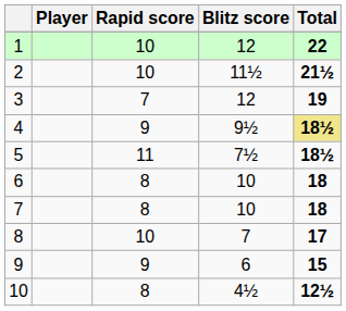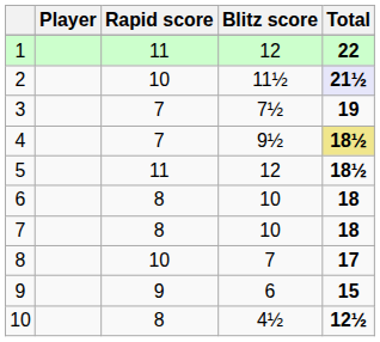1 | Rapid score: 10 -> 11
2 | Total: no background -> lavender background
3 | Blitz score: 12 -> 7½
4 | Rapid score: 9 -> 7
5 | Blitz score: 7½ -> 12
